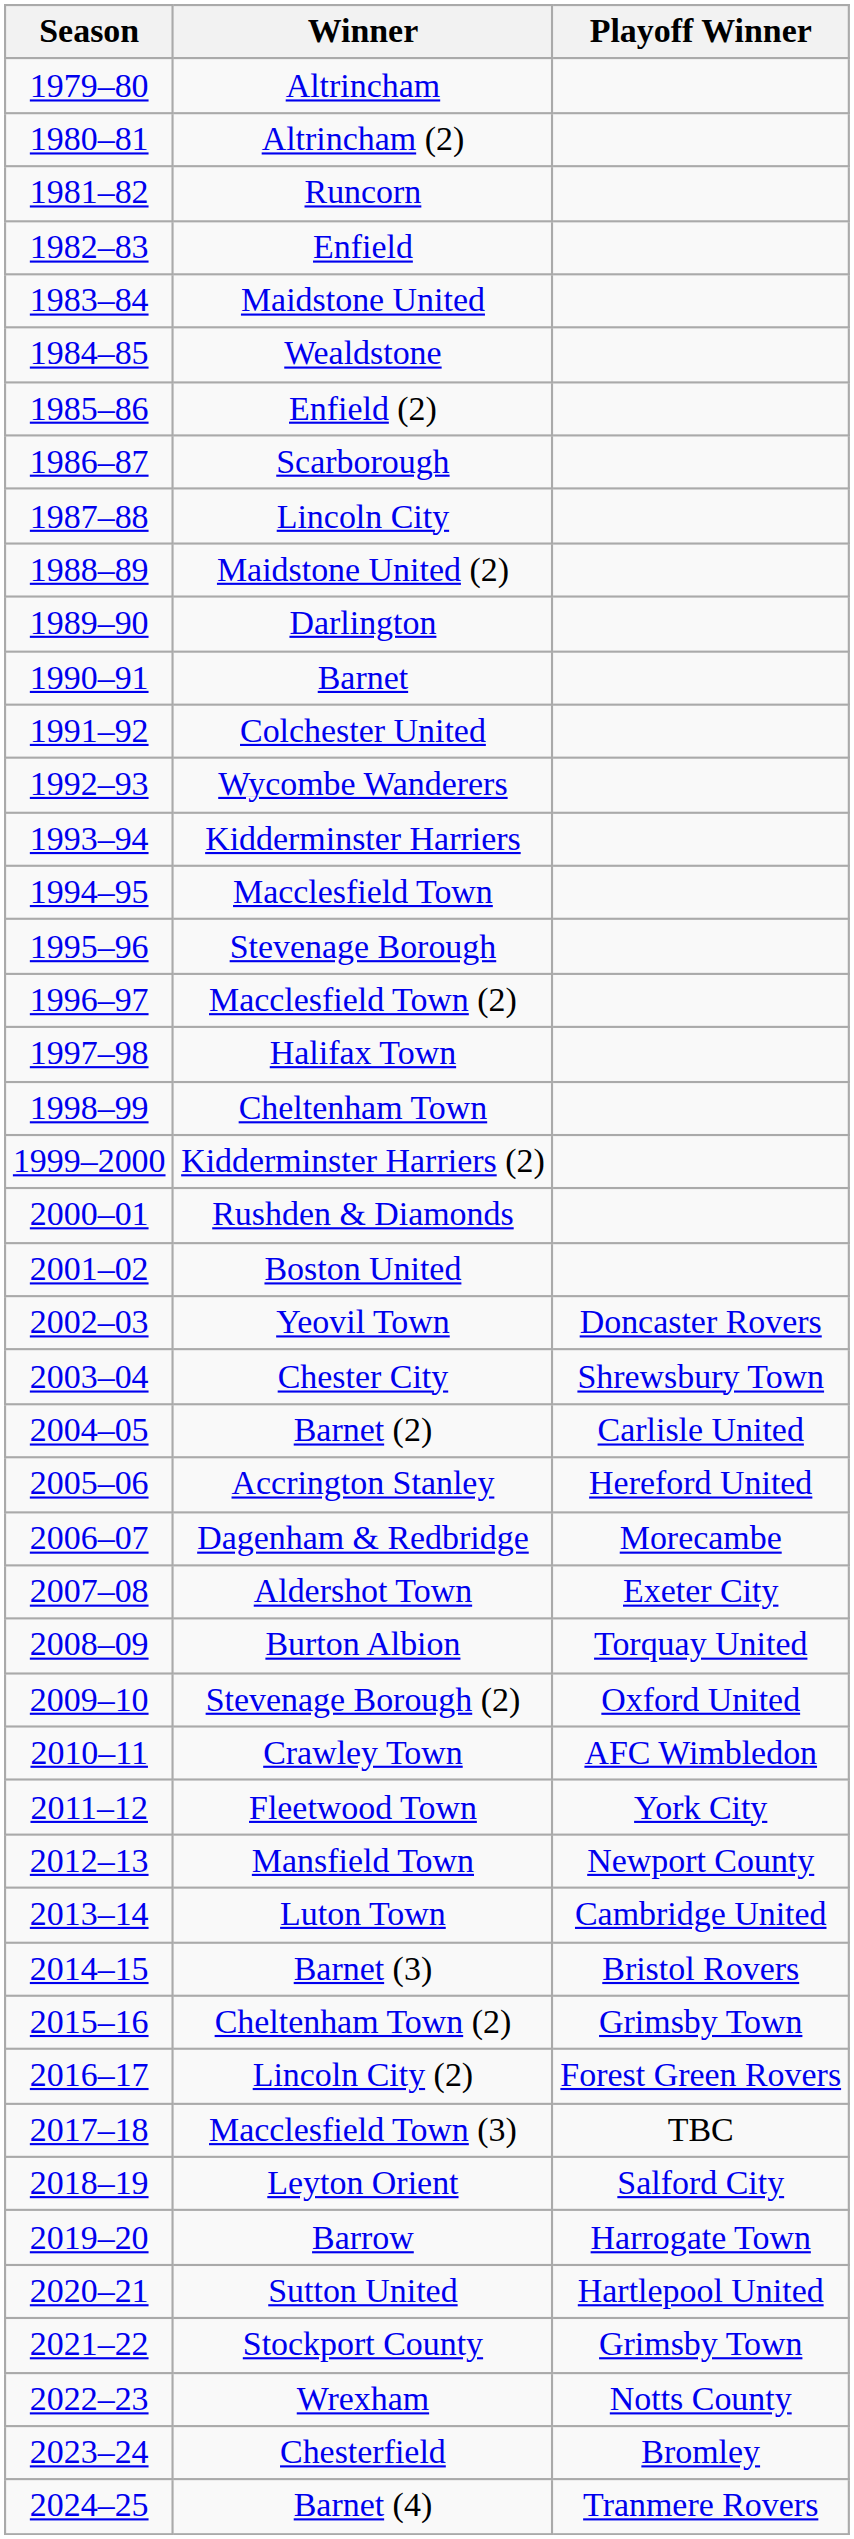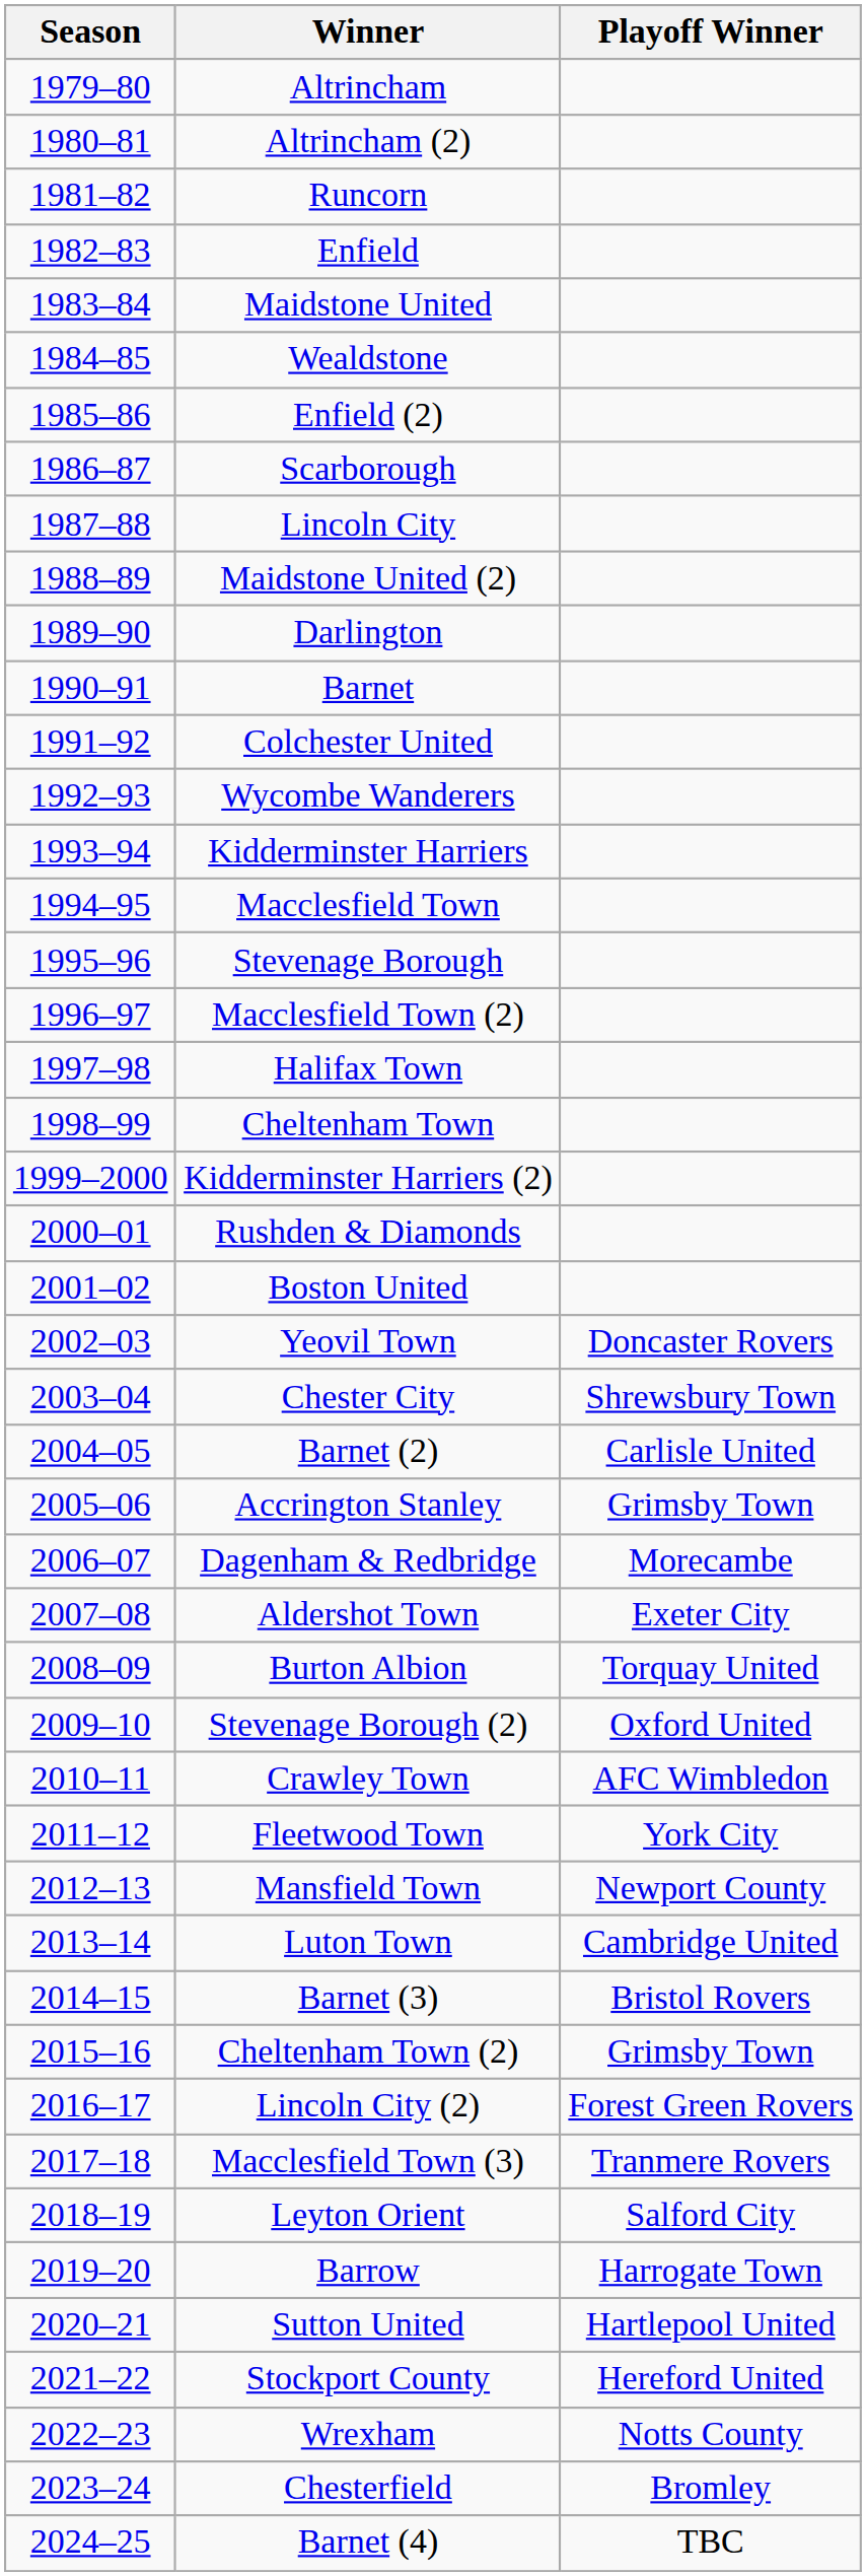Accrington Stanley | Playoff Winner: Hereford United -> Grimsby Town
Macclesfield Town (3) | Playoff Winner: TBC -> Tranmere Rovers
Stockport County | Playoff Winner: Grimsby Town -> Hereford United
Barnet (4) | Playoff Winner: Tranmere Rovers -> TBC
